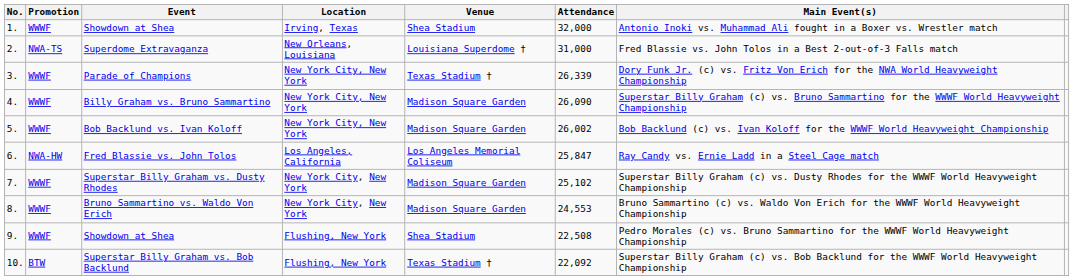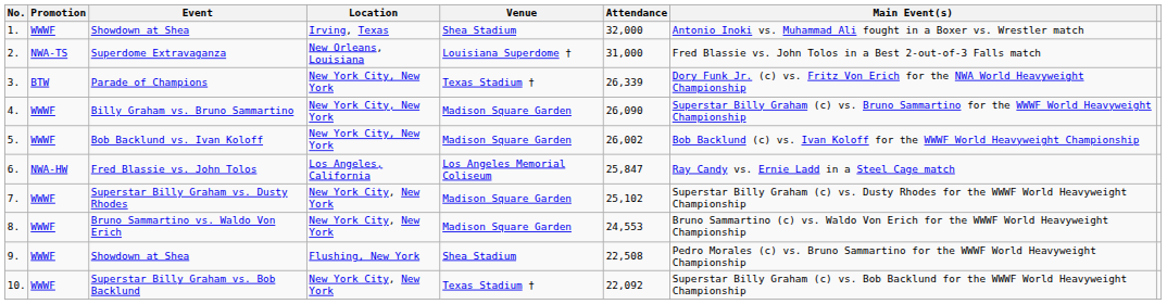Parade of Champions | Promotion: WWWF -> BTW
Superstar Billy Graham vs. Bob Backlund | Promotion: BTW -> WWWF
Superstar Billy Graham vs. Bob Backlund | Location: Flushing, New York -> New York City, New York
